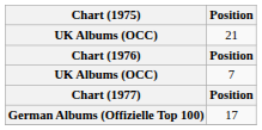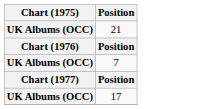17 | Chart (1975): German Albums (Offizielle Top 100) -> UK Albums (OCC)
